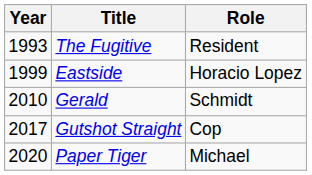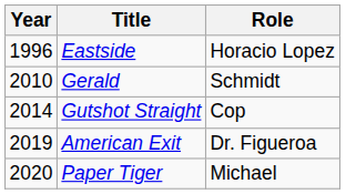- row: 1993 | The Fugitive | Resident
Eastside | Year: 1999 -> 1996
Gutshot Straight | Year: 2017 -> 2014
+ row: 2019 | American Exit | Dr. Figueroa
